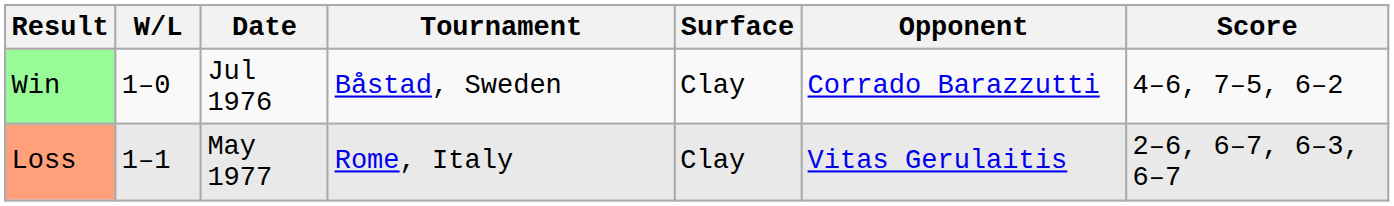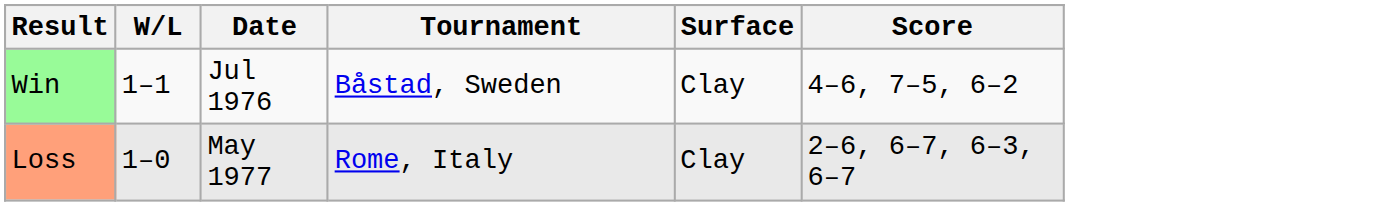- column: Opponent | Corrado Barazzutti | Vitas Gerulaitis
Win | W/L: 1–0 -> 1–1
Loss | W/L: 1–1 -> 1–0
